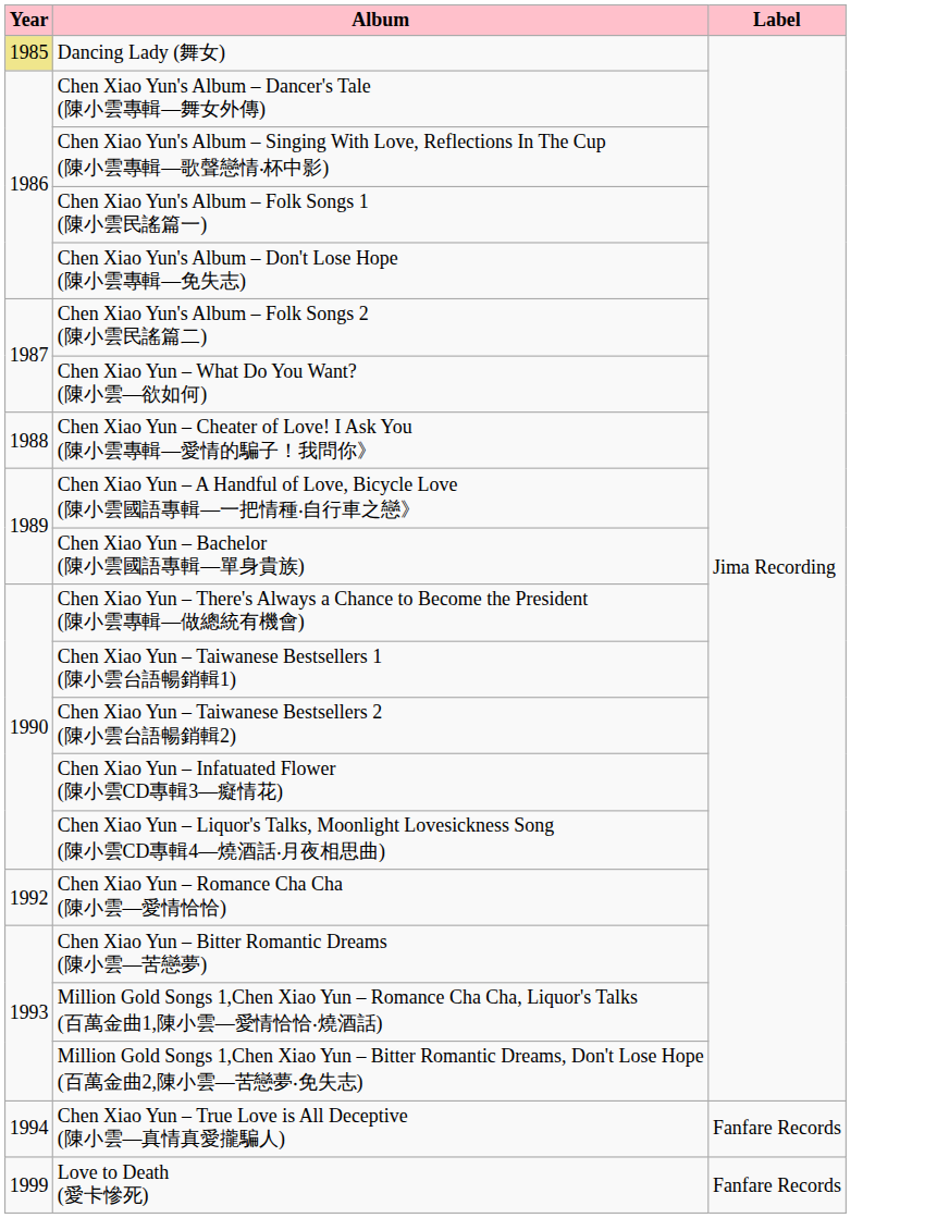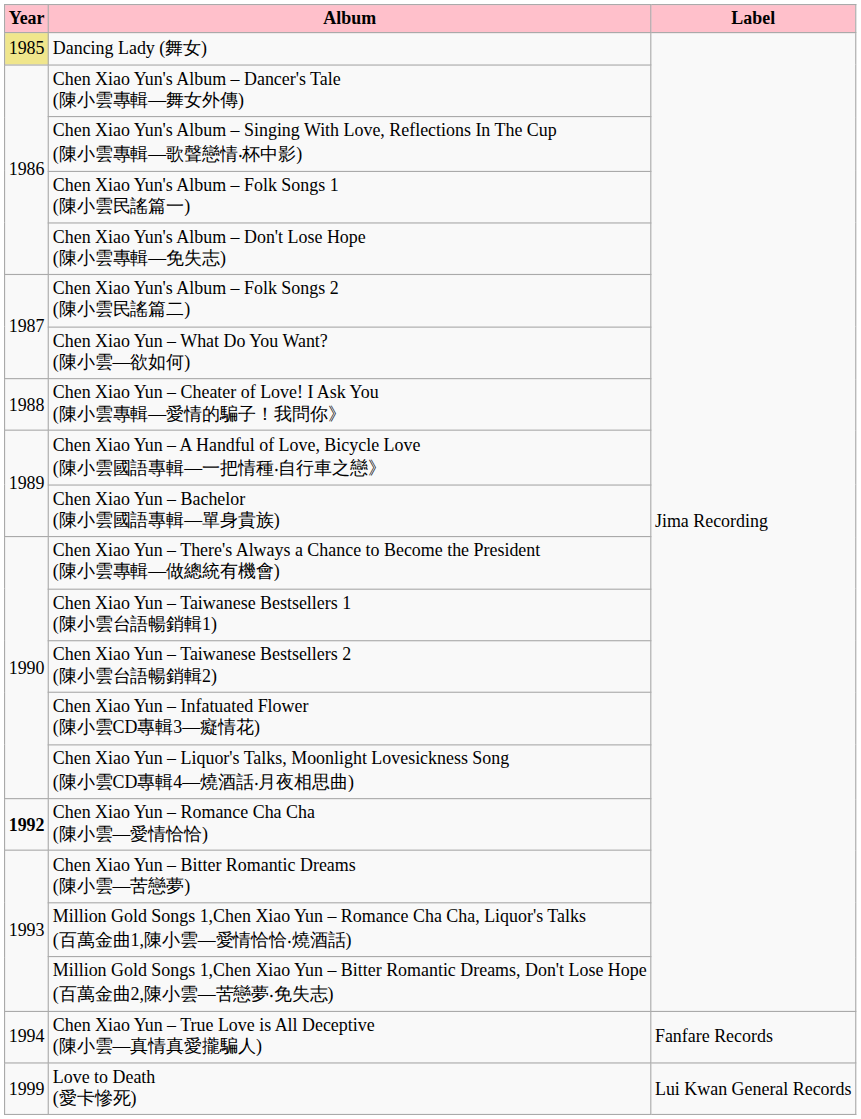Chen Xiao Yun – Romance Cha Cha (陳小雲—愛情恰恰) | column 1: normal -> bold
Love to Death (愛卡慘死) | column 3: Fanfare Records -> Lui Kwan General Records
